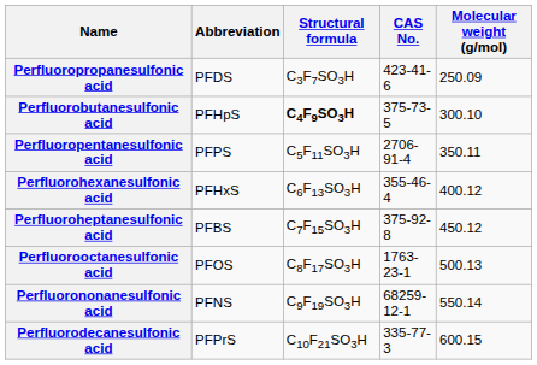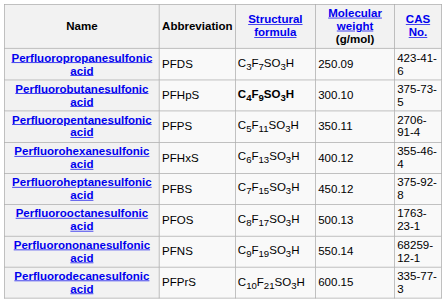columns swapped: Molecular weight (g/mol) <-> CAS No.
